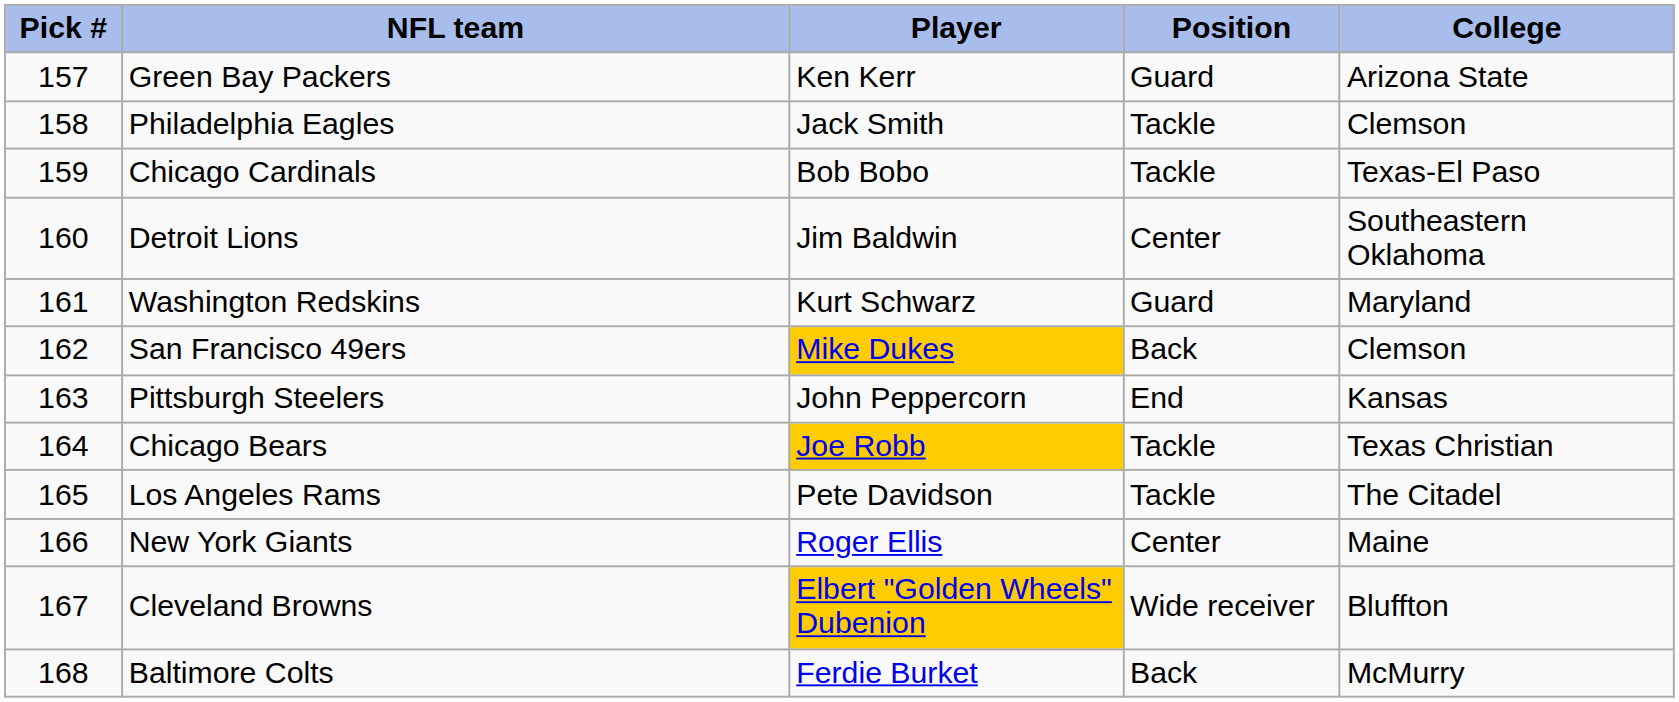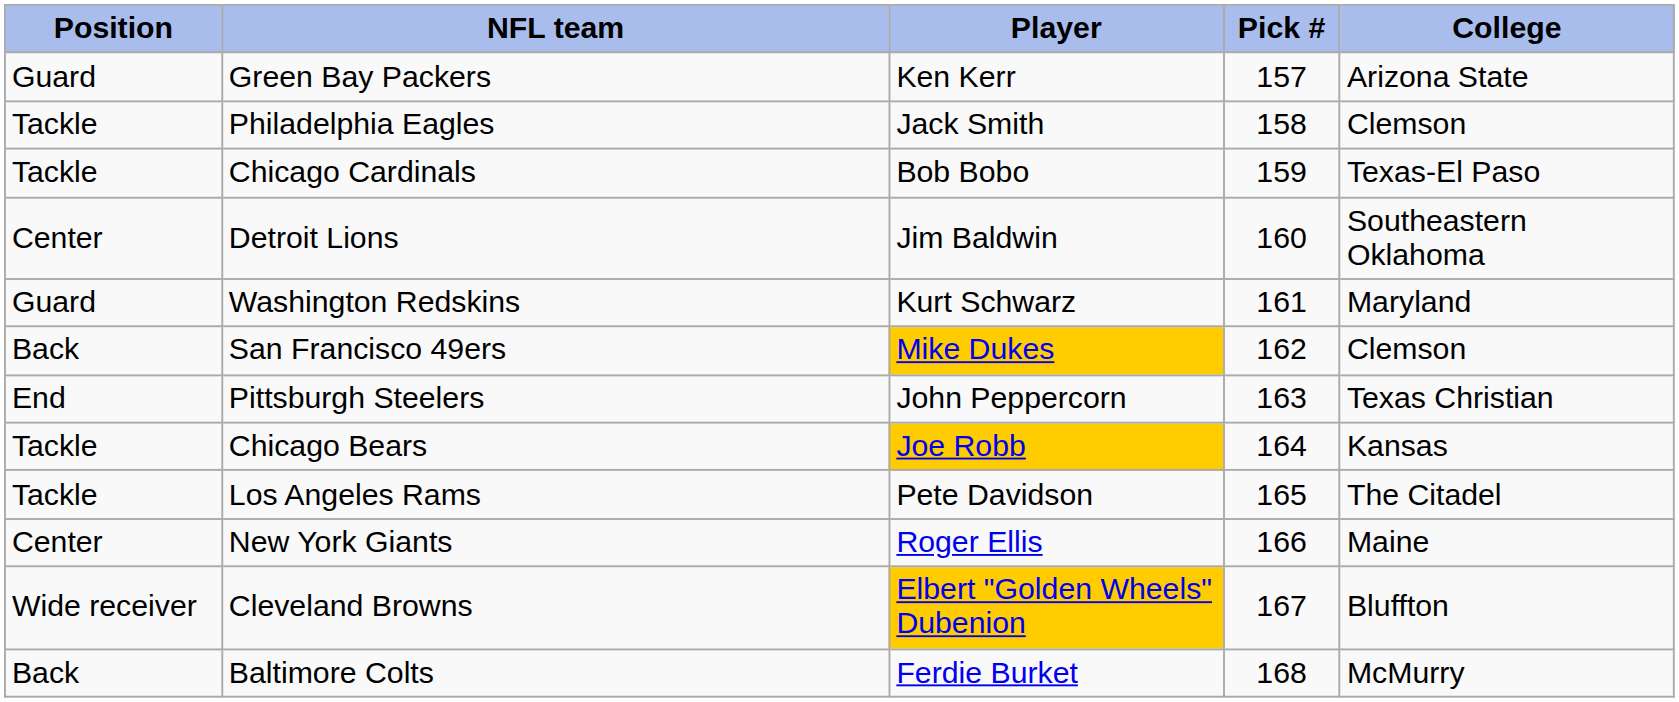columns swapped: Pick # <-> Position
Pittsburgh Steelers | College: Kansas -> Texas Christian
Chicago Bears | College: Texas Christian -> Kansas
